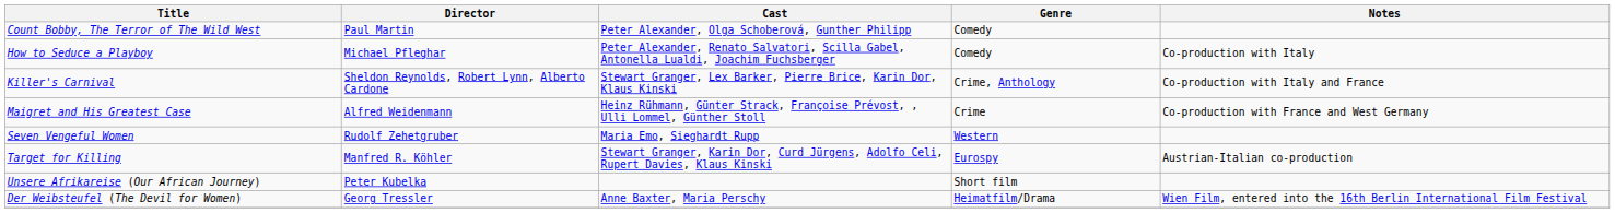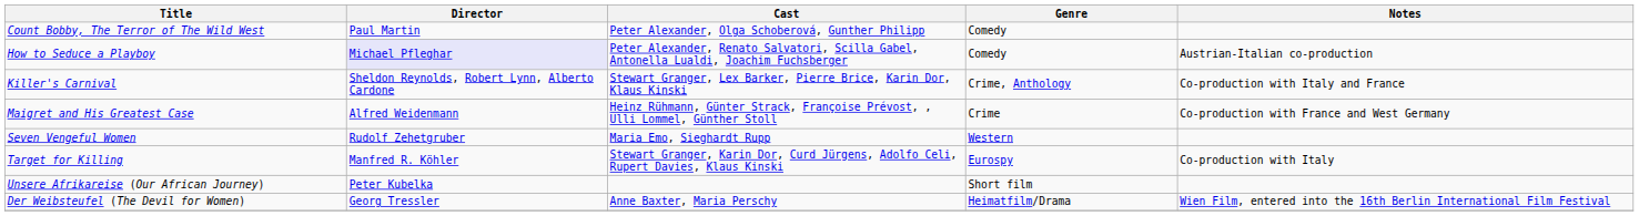How to Seduce a Playboy | Director: no background -> lavender background
How to Seduce a Playboy | Notes: Co-production with Italy -> Austrian-Italian co-production
Target for Killing | Notes: Austrian-Italian co-production -> Co-production with Italy
